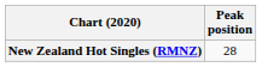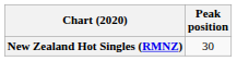New Zealand Hot Singles (RMNZ) | Peak position: 28 -> 30
